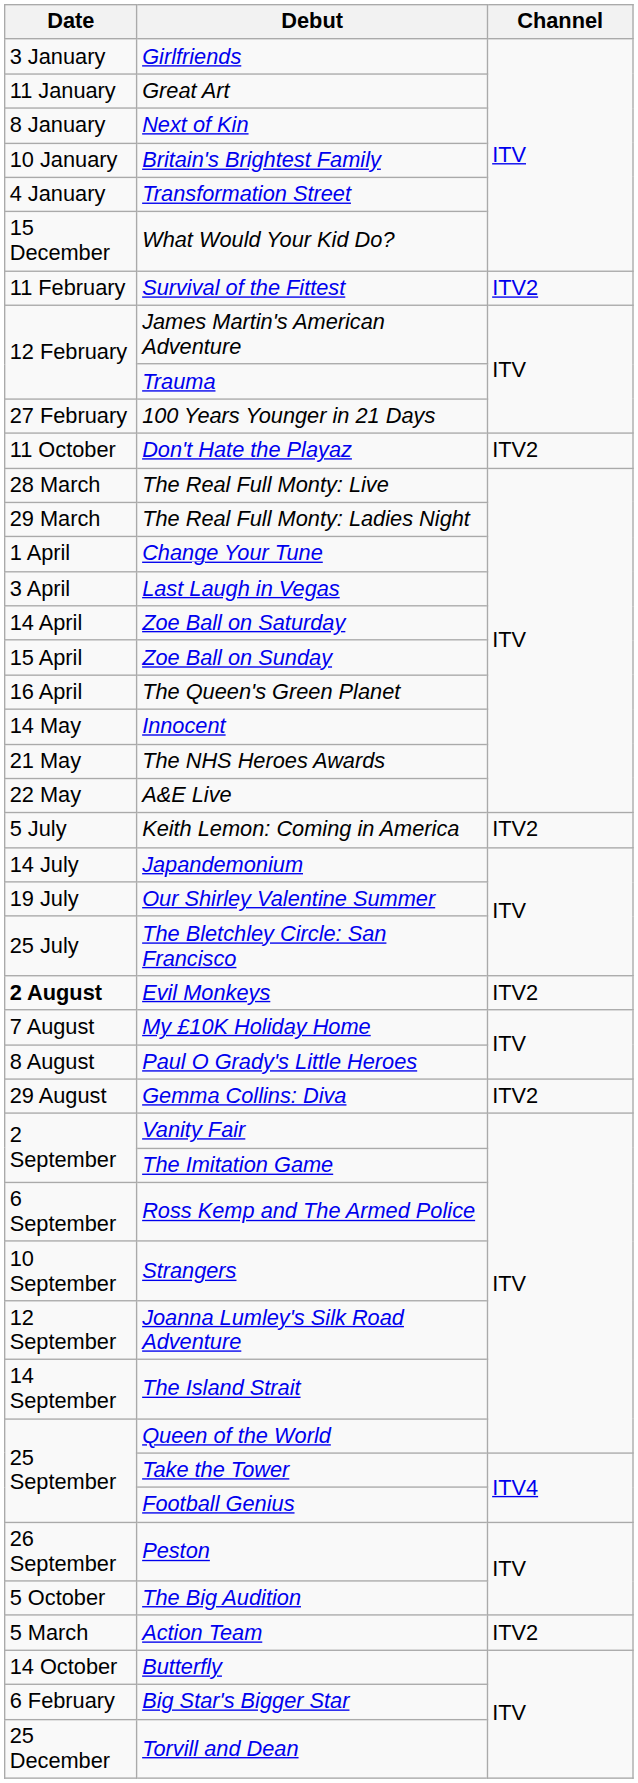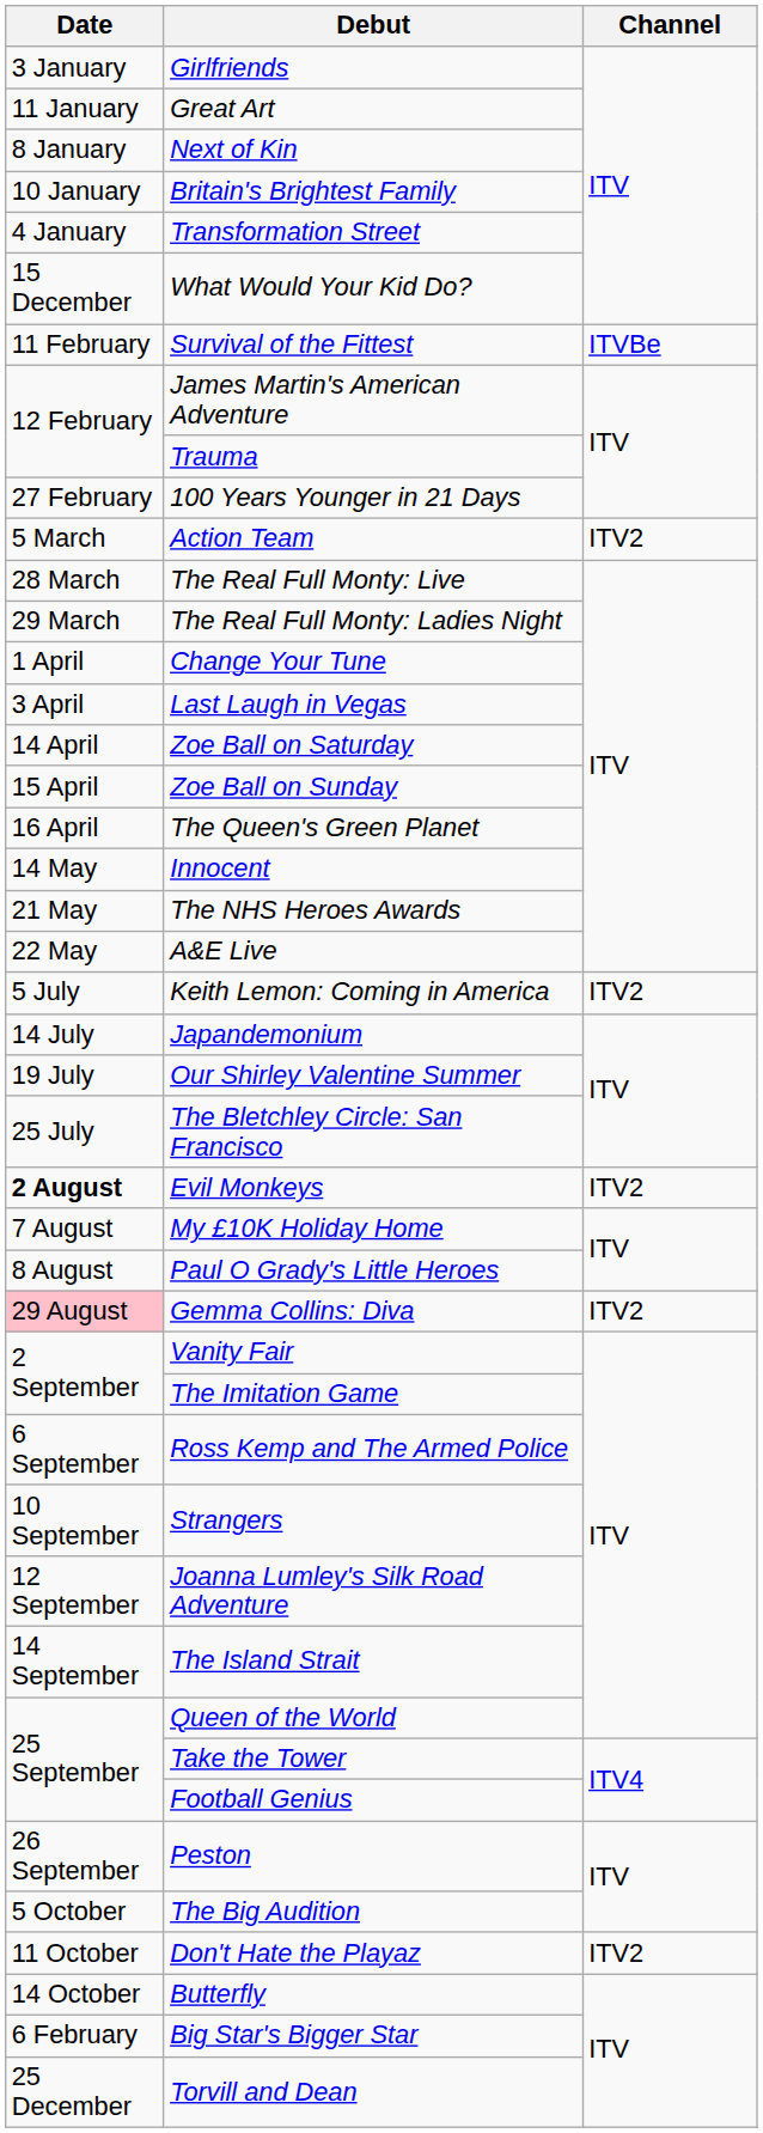Survival of the Fittest | Channel: ITV2 -> ITVBe
rows swapped: Action Team <-> Don't Hate the Playaz
Gemma Collins: Diva | Date: no background -> pink background
